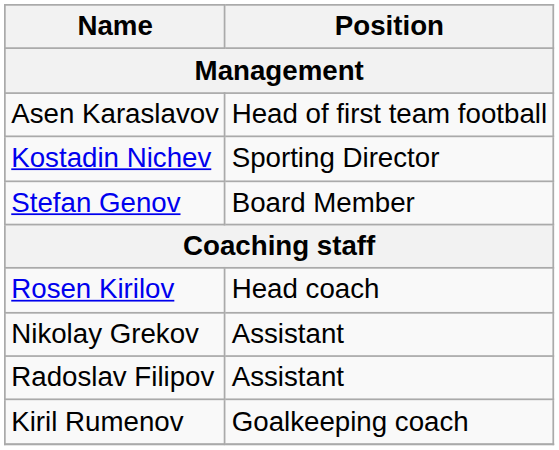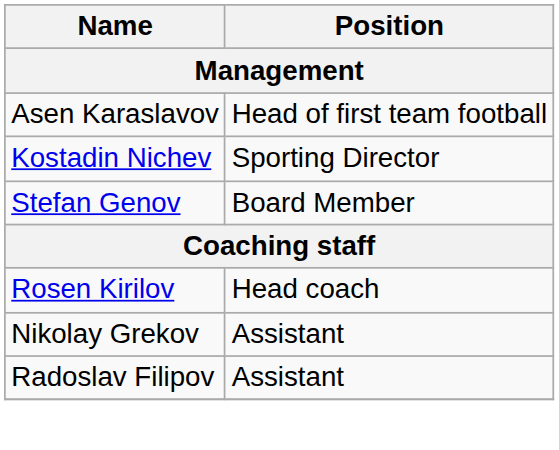- row: Kiril Rumenov | Goalkeeping coach
